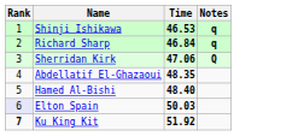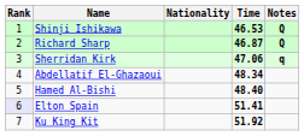+ column: Nationality
Shinji Ishikawa | Notes: q -> Q
Richard Sharp | Time: 46.84 -> 46.87
Richard Sharp | Notes: q -> Q
Sherridan Kirk | Notes: Q -> q
Abdellatif El-Ghazaoui | Time: 48.35 -> 48.34
Elton Spain | Time: 50.03 -> 51.41
Ku King Kit | Rank: bold -> normal
